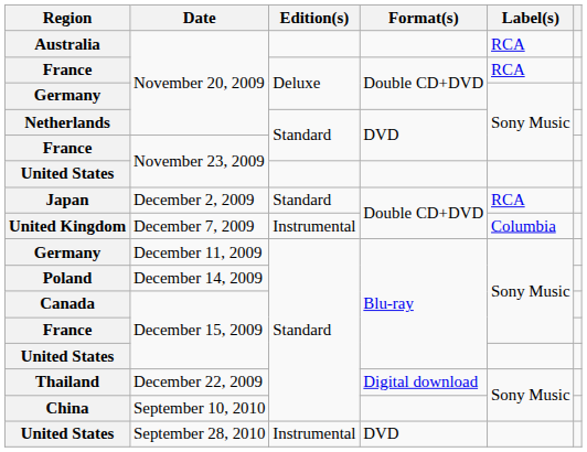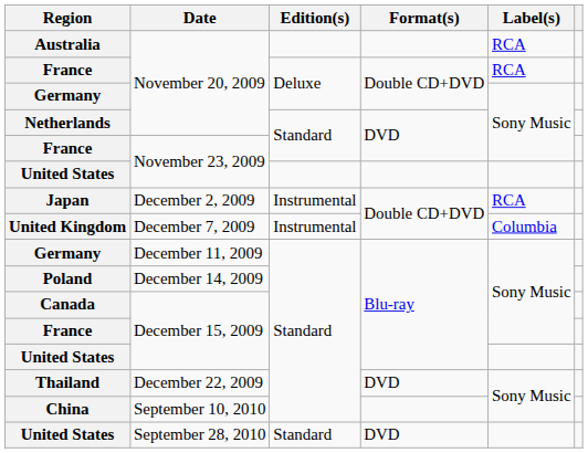Japan | Edition(s): Standard -> Instrumental
Thailand | Format(s): Digital download -> DVD
United States / September 28, 2010 | Edition(s): Instrumental -> Standard
